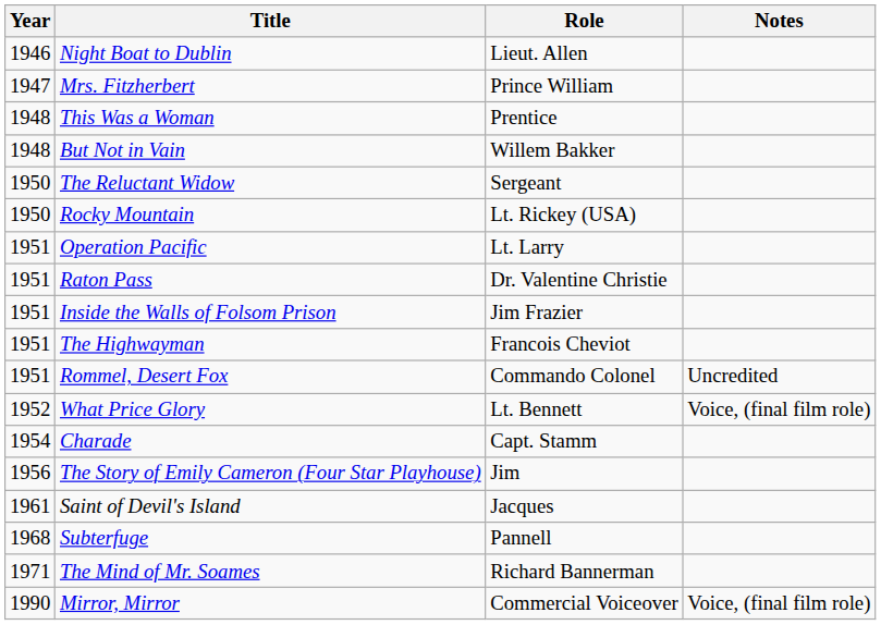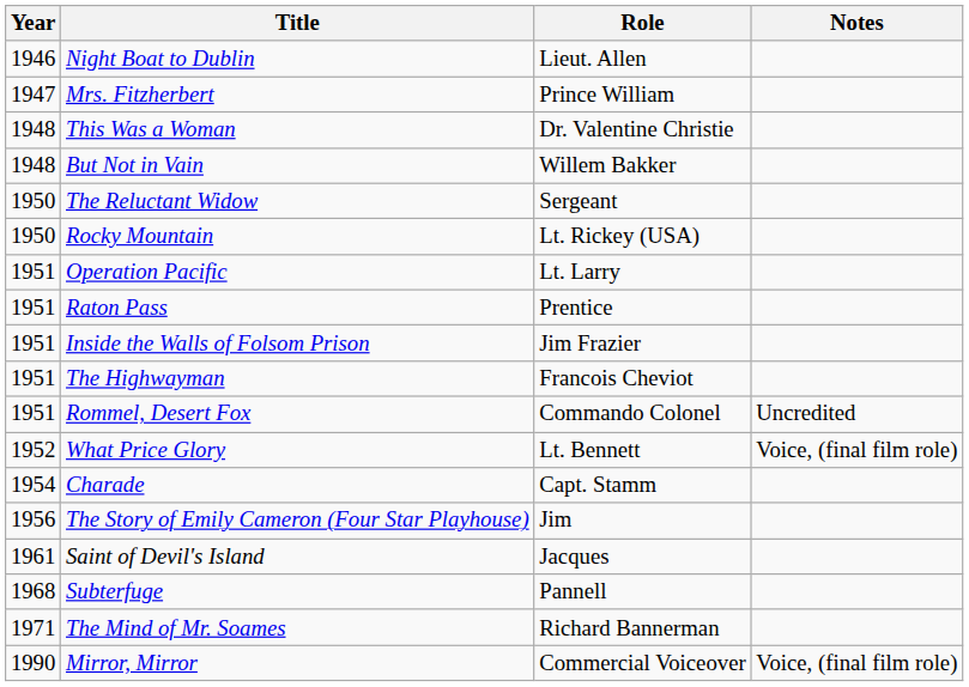This Was a Woman | Role: Prentice -> Dr. Valentine Christie
Raton Pass | Role: Dr. Valentine Christie -> Prentice
